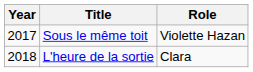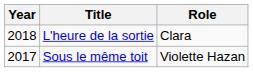rows swapped: Sous le même toit <-> L'heure de la sortie
